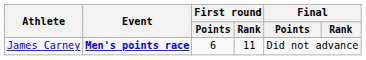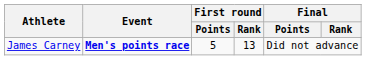James Carney | First round / Points: 6 -> 5
James Carney | First round / Rank: 11 -> 13
